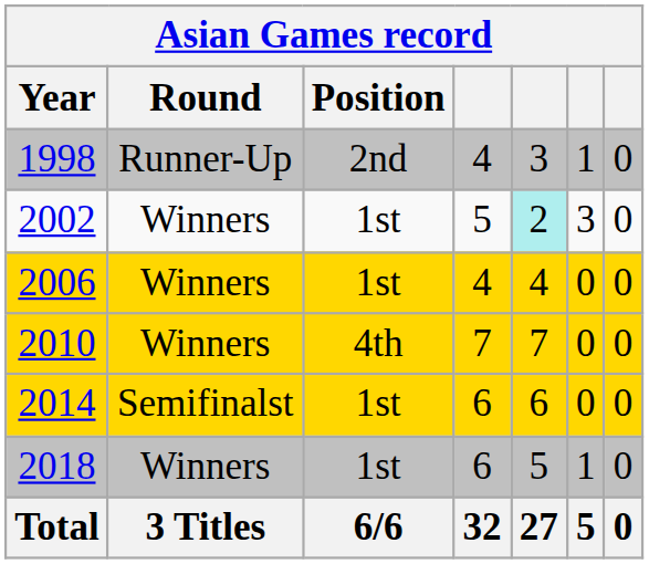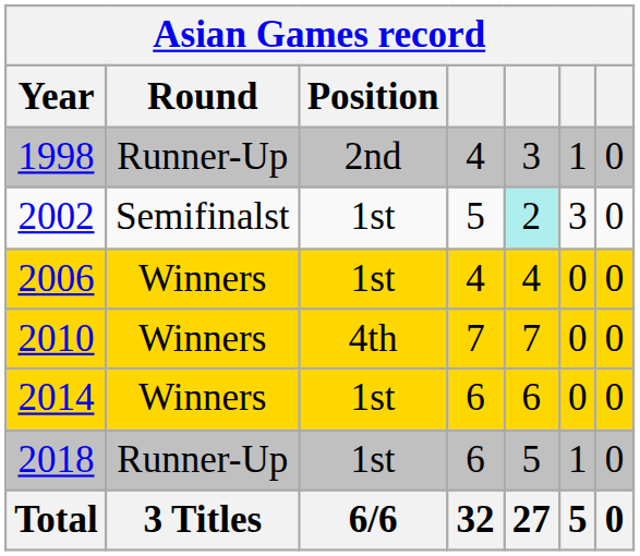2002 | Round: Winners -> Semifinalst
2014 | Round: Semifinalst -> Winners
2018 | Round: Winners -> Runner-Up
